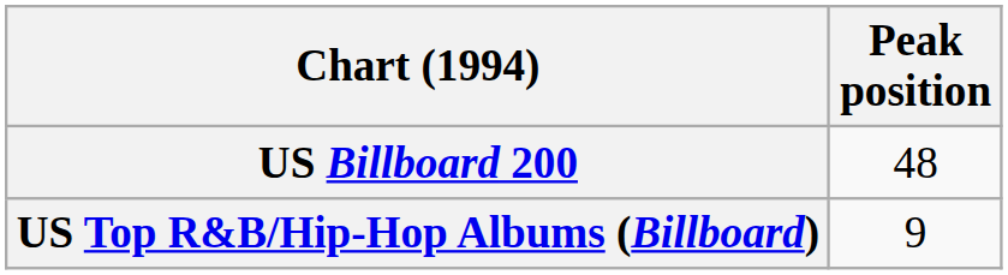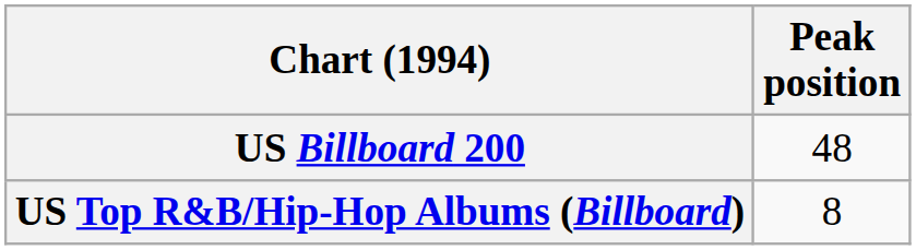US Top R&B/Hip-Hop Albums (Billboard) | Peak position: 9 -> 8
